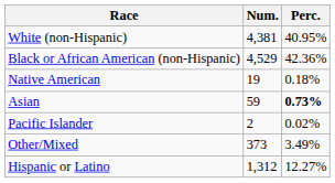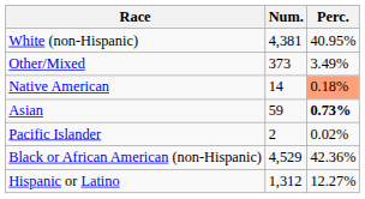rows swapped: Black or African American (non-Hispanic) <-> Other/Mixed
Native American | Num.: 19 -> 14
Native American | Perc.: no background -> lightsalmon background
